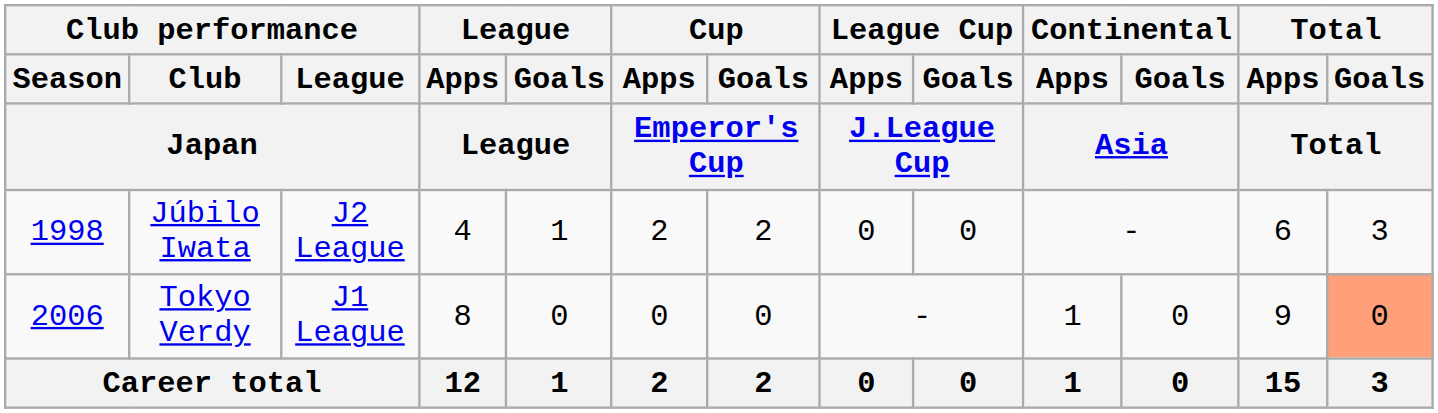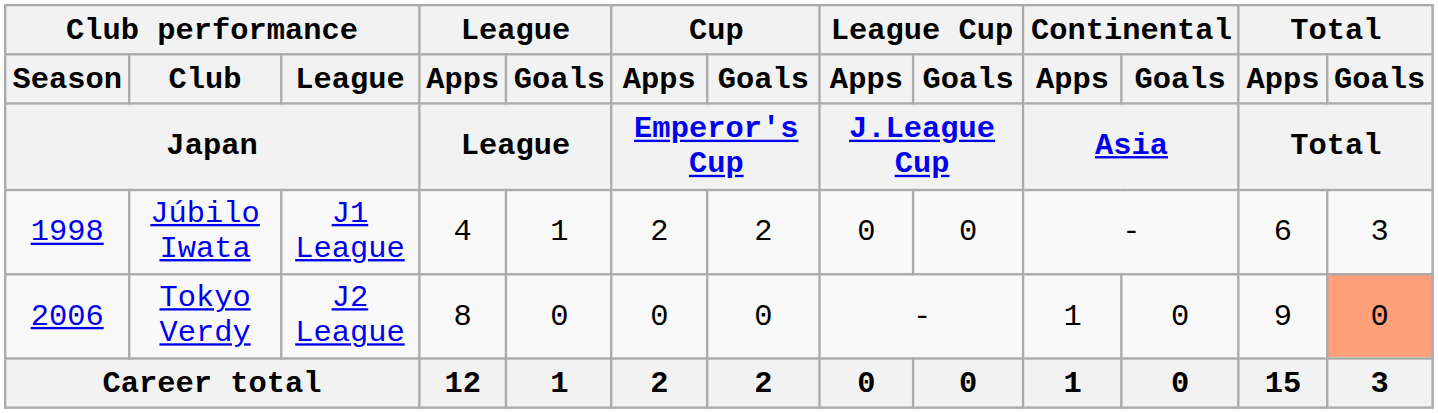Júbilo Iwata | Club performance / League / Japan: J2 League -> J1 League
Tokyo Verdy | Club performance / League / Japan: J1 League -> J2 League
